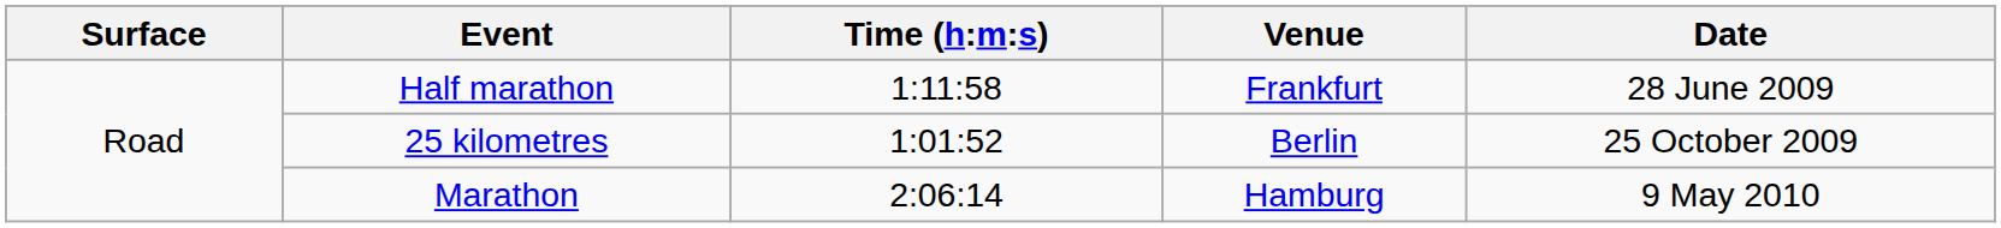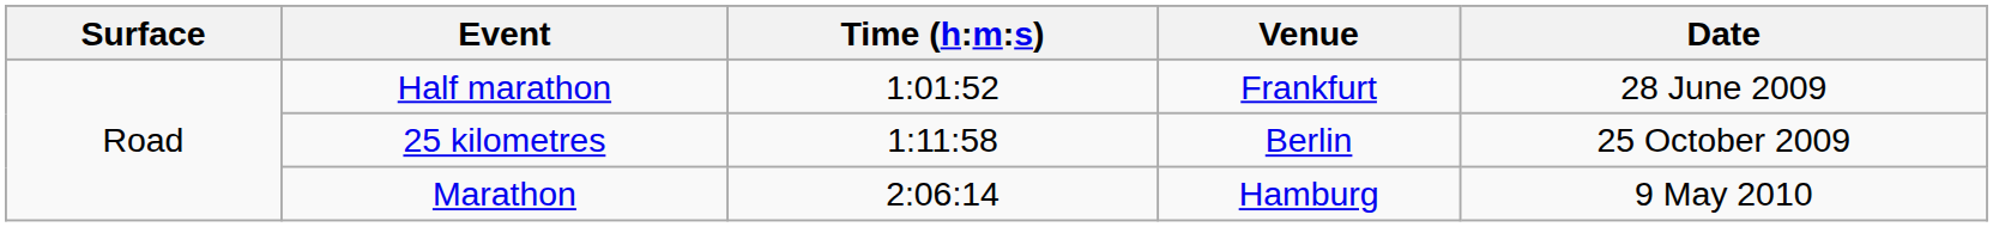Half marathon | Time (h:m:s): 1:11:58 -> 1:01:52
25 kilometres | Time (h:m:s): 1:01:52 -> 1:11:58
